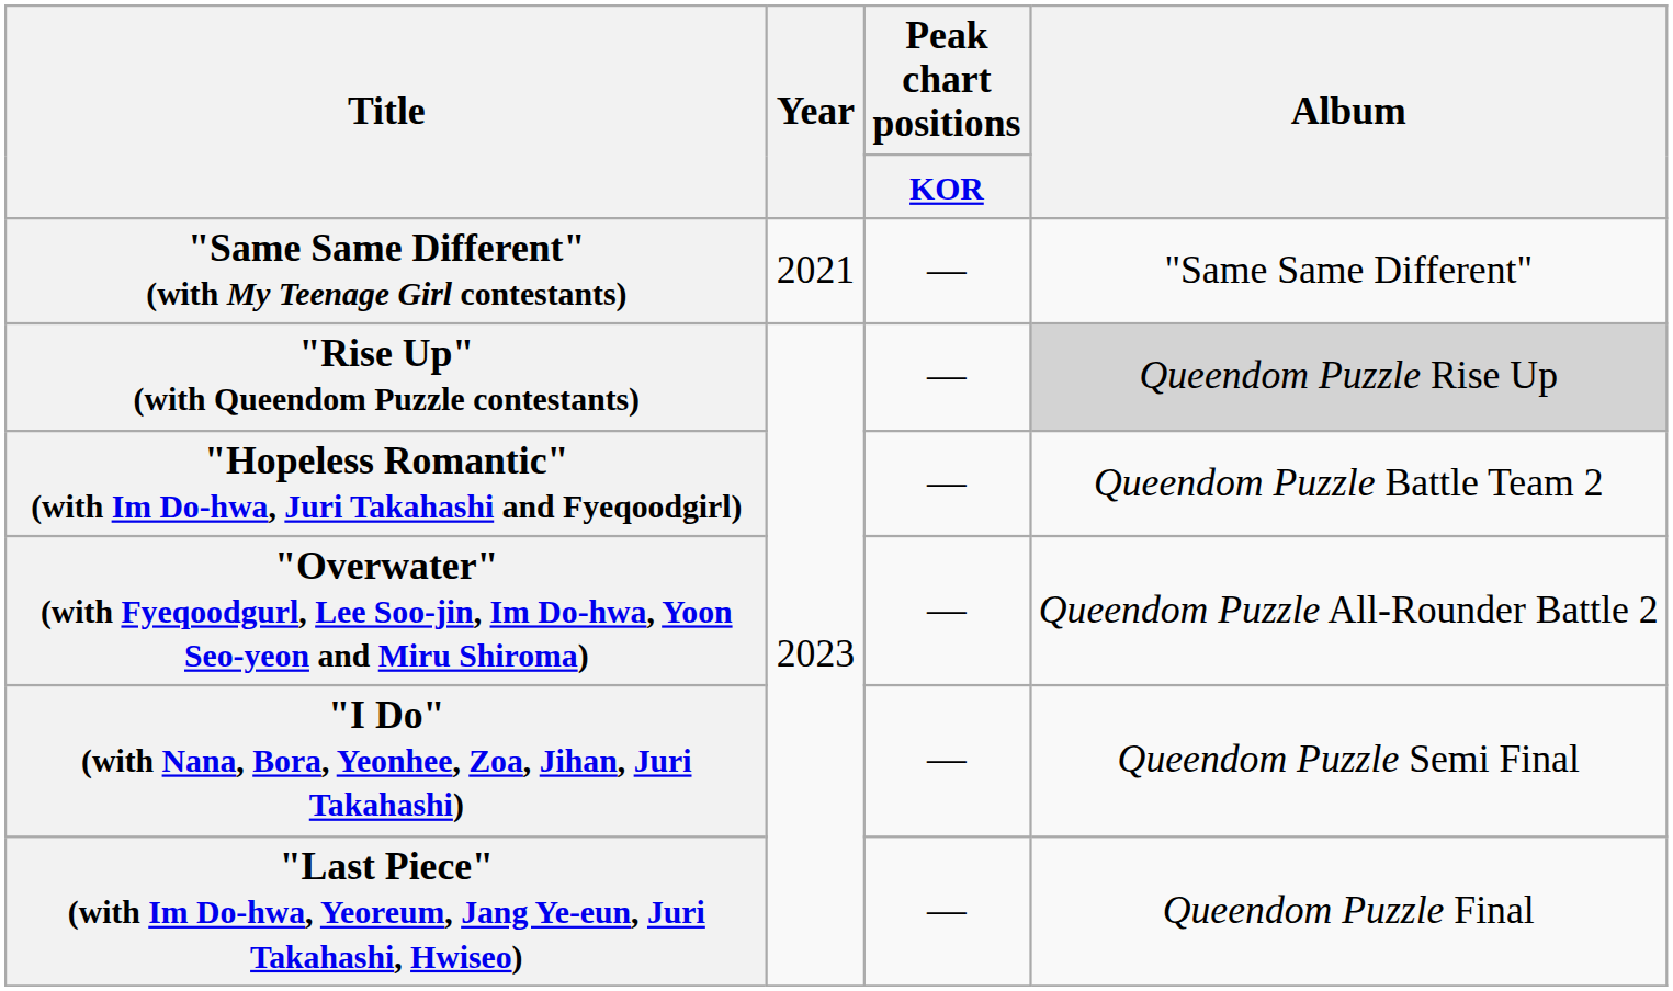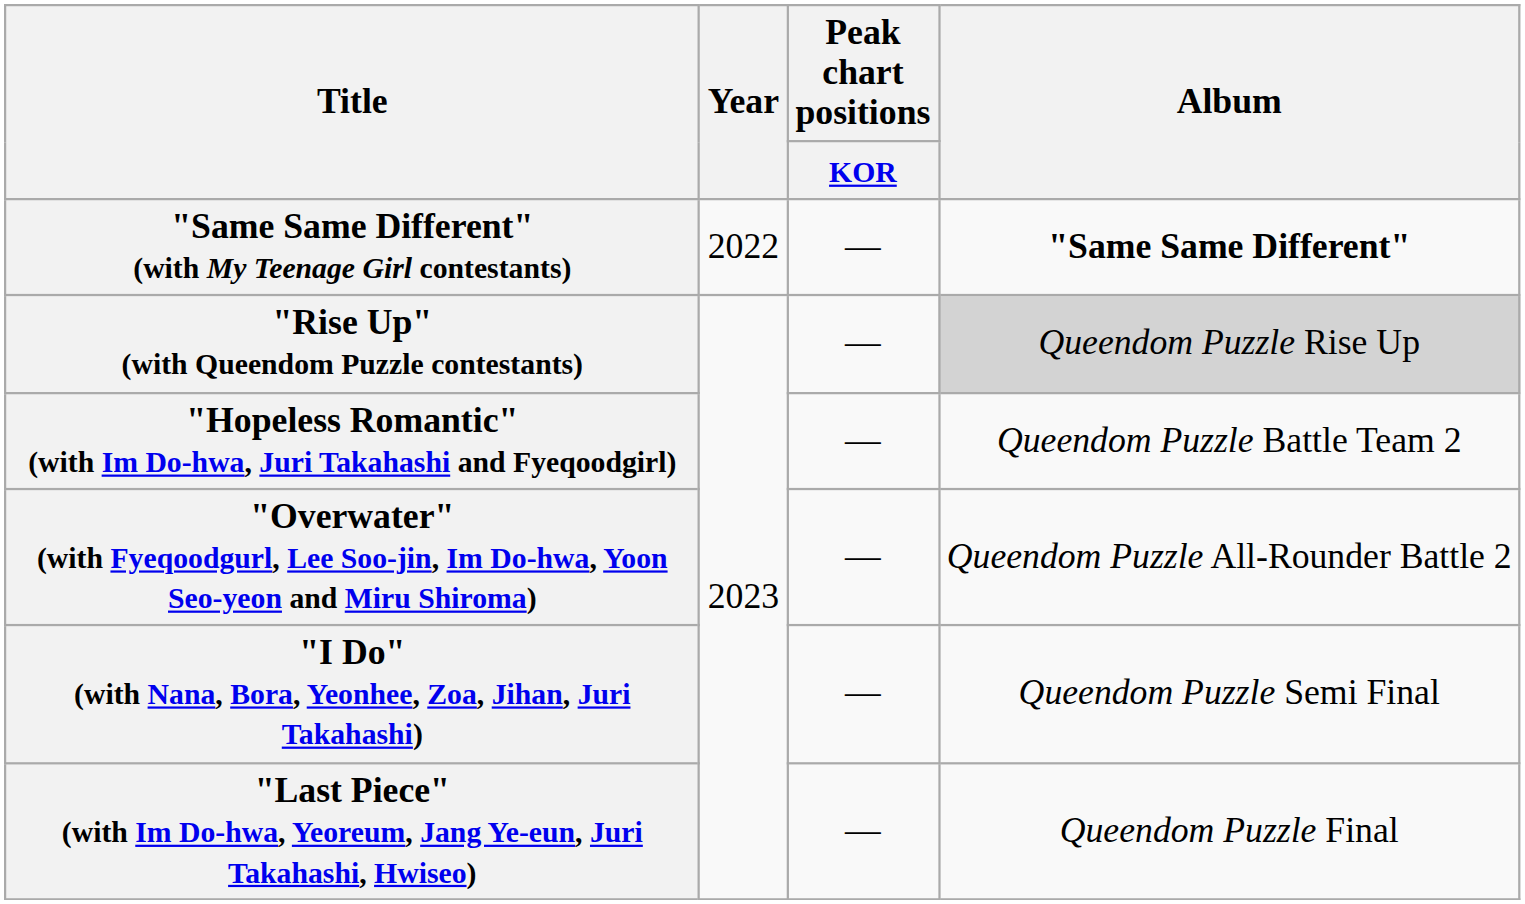"Same Same Different" (with My Teenage Girl contestants) | Year: 2021 -> 2022
"Same Same Different" (with My Teenage Girl contestants) | Album: normal -> bold
